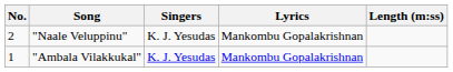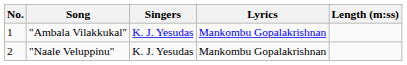rows swapped: "Ambala Vilakkukal" <-> "Naale Veluppinu"
